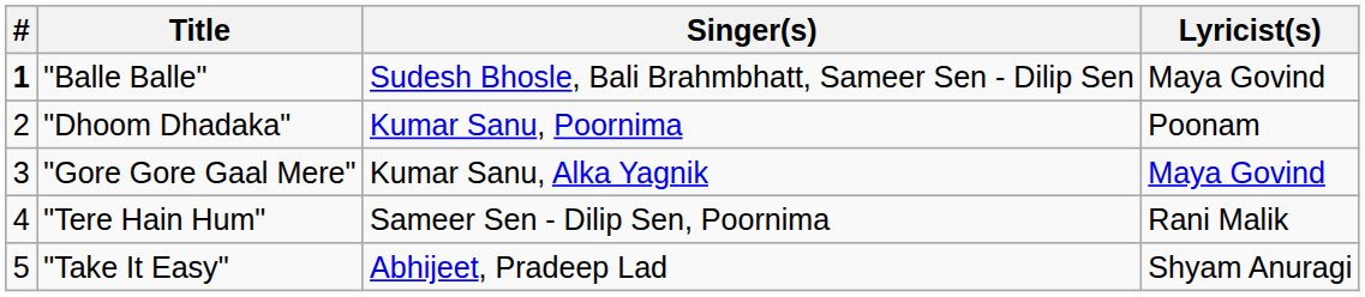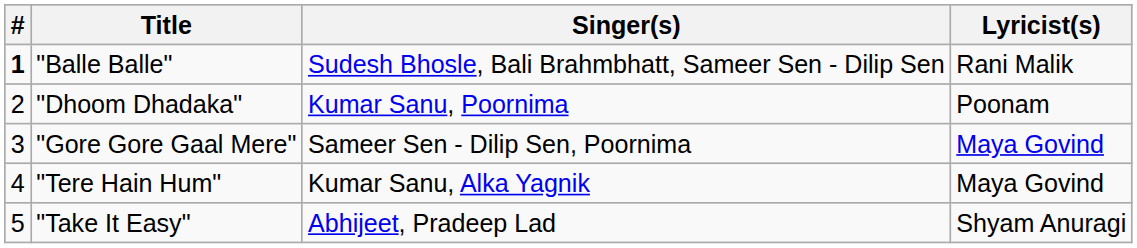"Balle Balle" | Lyricist(s): Maya Govind -> Rani Malik
"Gore Gore Gaal Mere" | Singer(s): Kumar Sanu, Alka Yagnik -> Sameer Sen - Dilip Sen, Poornima
"Tere Hain Hum" | Singer(s): Sameer Sen - Dilip Sen, Poornima -> Kumar Sanu, Alka Yagnik
"Tere Hain Hum" | Lyricist(s): Rani Malik -> Maya Govind
